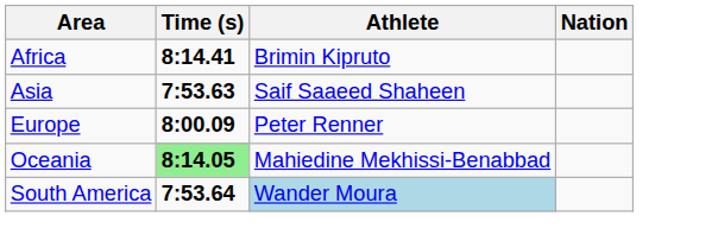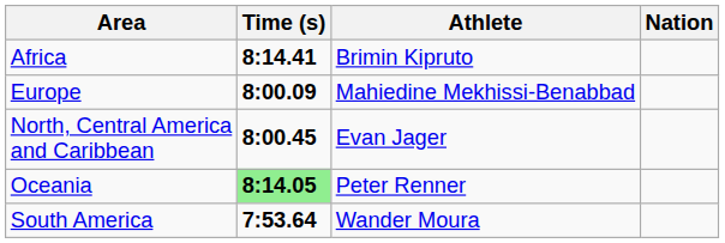- row: Asia | 7:53.63 | Saif Saaeed Shaheen
Europe | Athlete: Peter Renner -> Mahiedine Mekhissi-Benabbad
+ row: North, Central America and Caribbean | 8:00.45 | Evan Jager
Oceania | Athlete: Mahiedine Mekhissi-Benabbad -> Peter Renner
South America | Athlete: lightblue background -> no background
